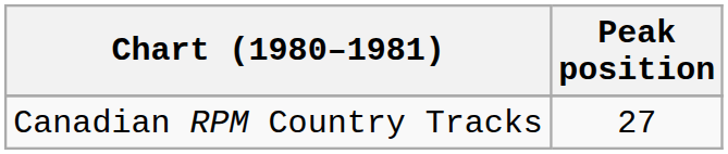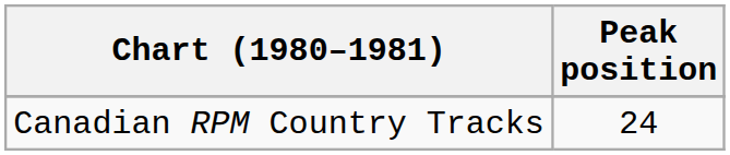Canadian RPM Country Tracks | Peak position: 27 -> 24
